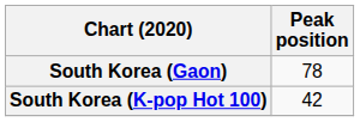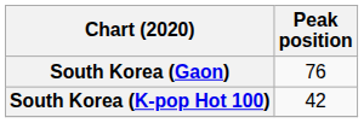South Korea (Gaon) | Peak position: 78 -> 76
